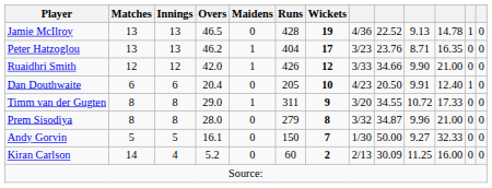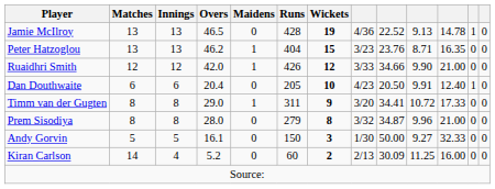Peter Hatzoglou | Wickets: 17 -> 15
Timm van der Gugten | column 9: 34.55 -> 34.41
Andy Gorvin | Wickets: 7 -> 3
